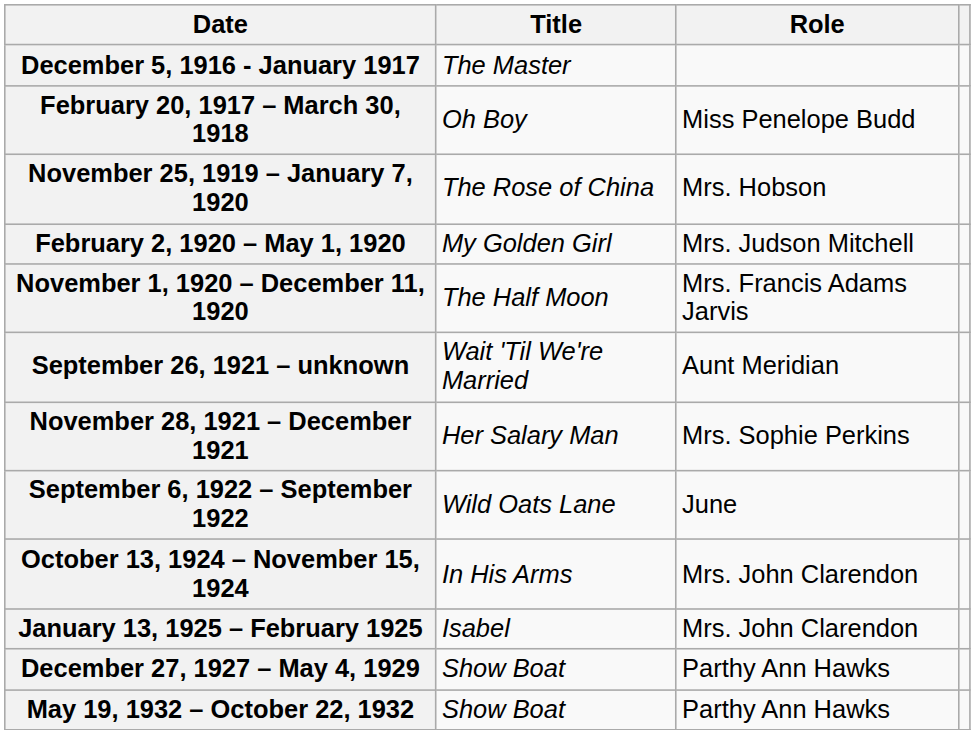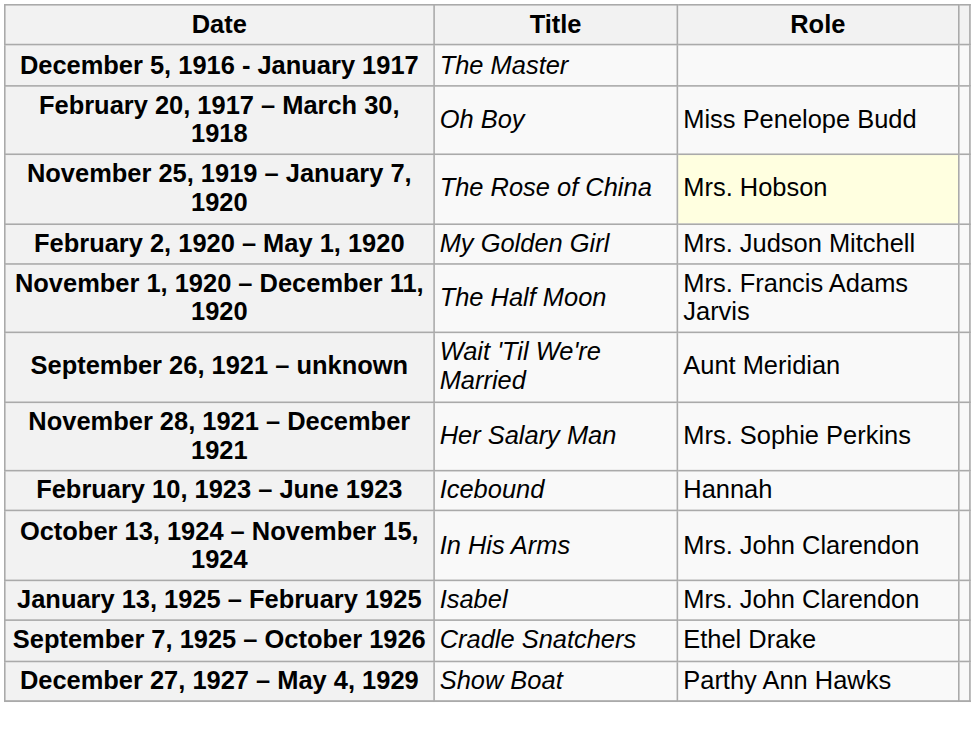November 25, 1919 – January 7, 1920 | Role: no background -> lightyellow background
- row: September 6, 1922 – September 1922 | Wild Oats Lane | June
+ row: February 10, 1923 – June 1923 | Icebound | Hannah
+ row: September 7, 1925 – October 1926 | Cradle Snatchers | Ethel Drake
- row: May 19, 1932 – October 22, 1932 | Show Boat | Parthy Ann Hawks
